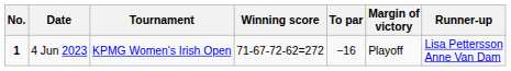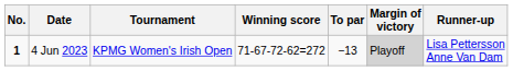4 Jun 2023 | To par: −16 -> −13
4 Jun 2023 | Margin of victory: no background -> lightgrey background
